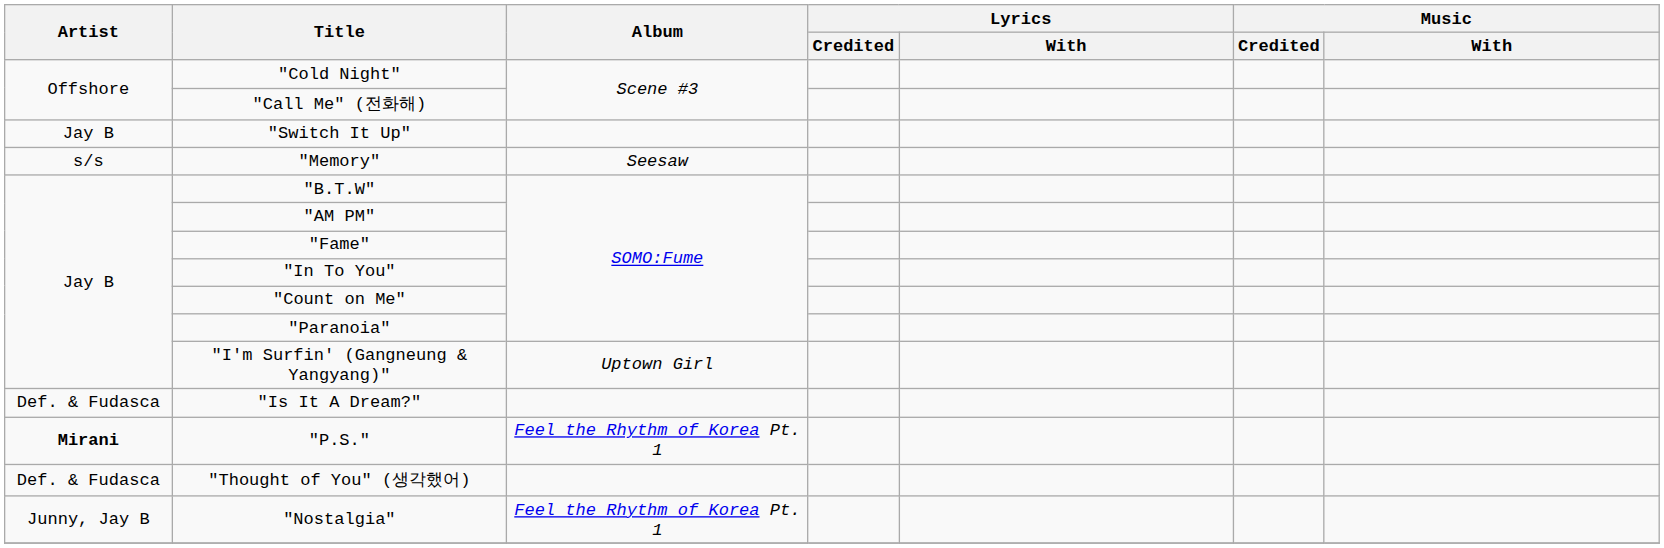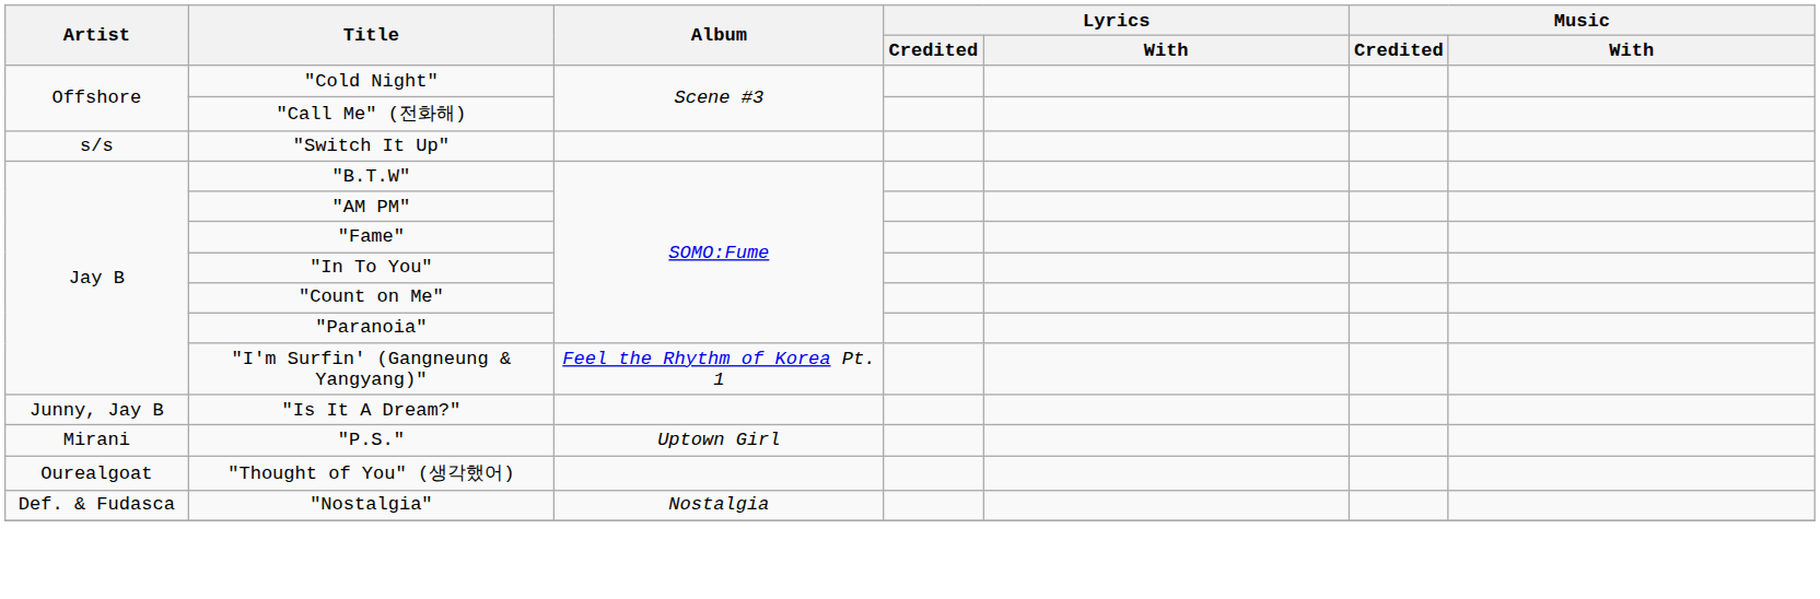"Switch It Up" | Artist: Jay B -> s/s
- row: s/s | "Memory" | Seesaw
"I'm Surfin' (Gangneung & Yangyang)" | Album: Uptown Girl -> Feel the Rhythm of Korea Pt. 1
"Is It A Dream?" | Artist: Def. & Fudasca -> Junny, Jay B
"P.S." | Artist: bold -> normal
"P.S." | Album: Feel the Rhythm of Korea Pt. 1 -> Uptown Girl
"Thought of You" (생각했어) | Artist: Def. & Fudasca -> Ourealgoat
"Nostalgia" | Artist: Junny, Jay B -> Def. & Fudasca
"Nostalgia" | Album: Feel the Rhythm of Korea Pt. 1 -> Nostalgia
